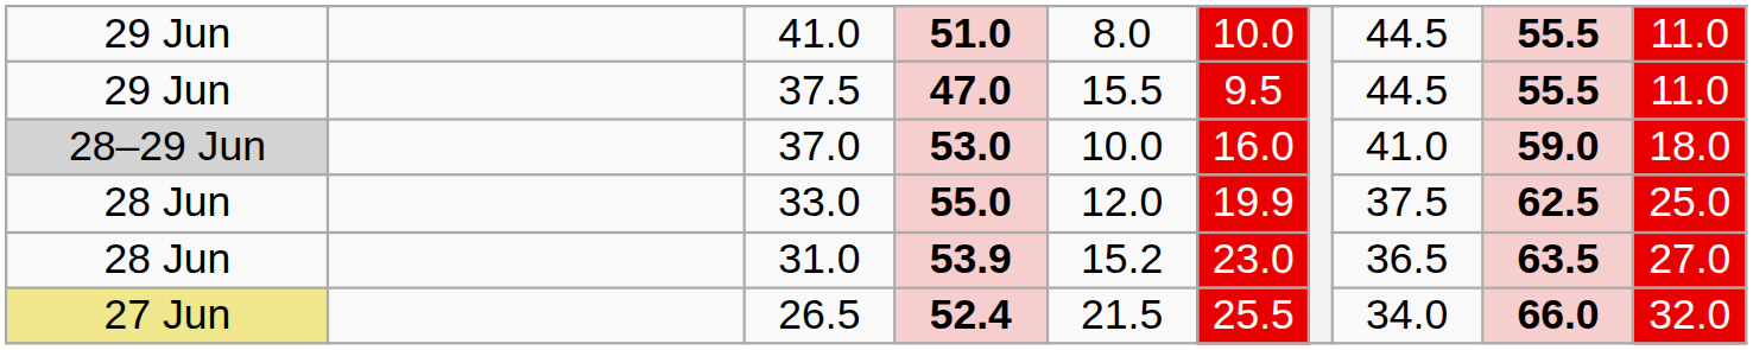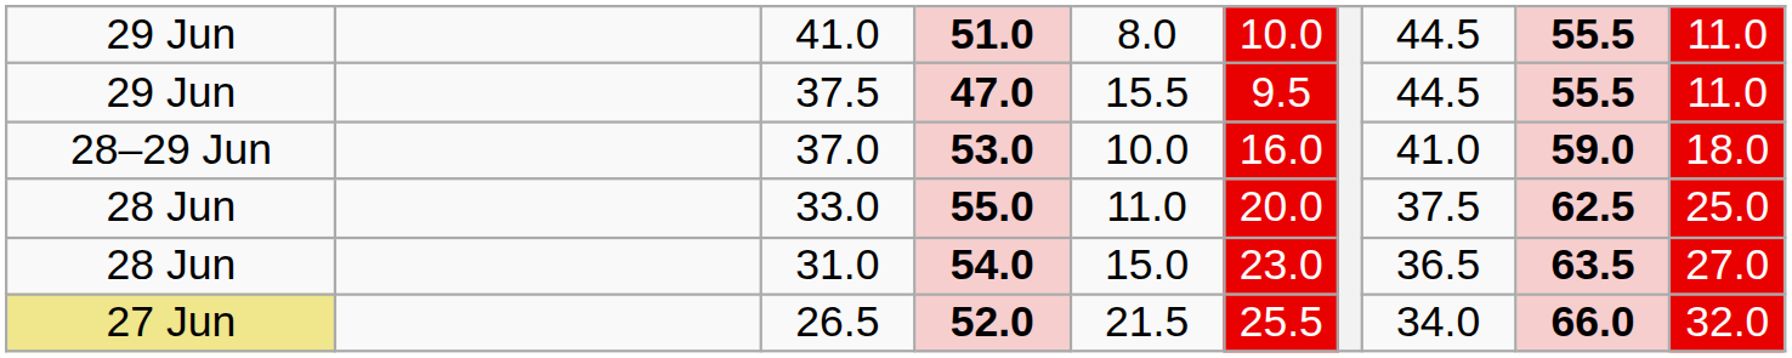37.0 | column 1: lightgrey background -> no background
33.0 | column 5: 12.0 -> 11.0
33.0 | column 6: 19.9 -> 20.0
31.0 | column 4: 53.9 -> 54.0
31.0 | column 5: 15.2 -> 15.0
26.5 | column 4: 52.4 -> 52.0
